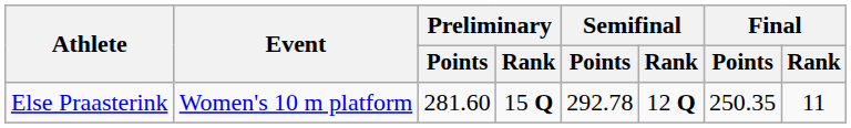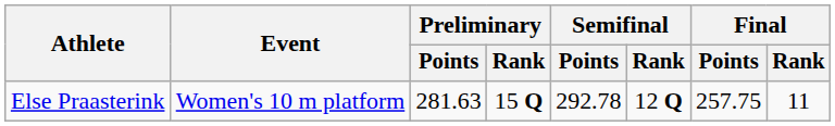Else Praasterink | Preliminary / Points: 281.60 -> 281.63
Else Praasterink | Final / Points: 250.35 -> 257.75
